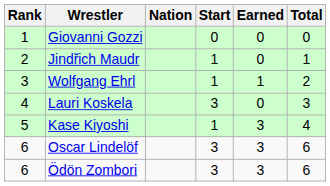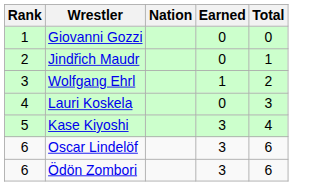- column: Start | 0 | 1 | 1 | 3 | 1 | 3 | 3
